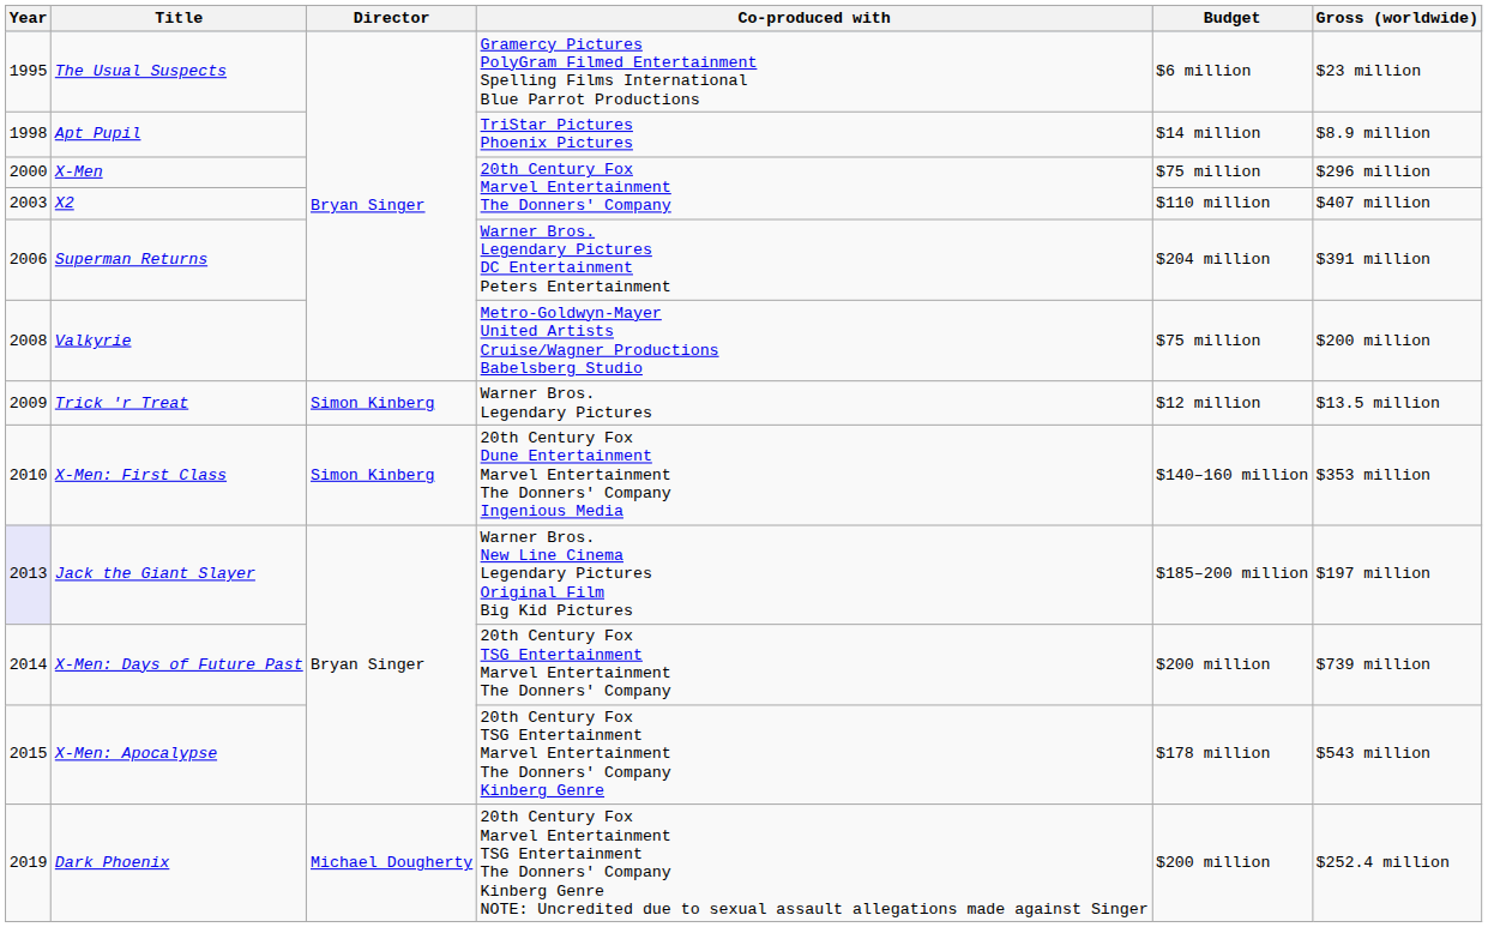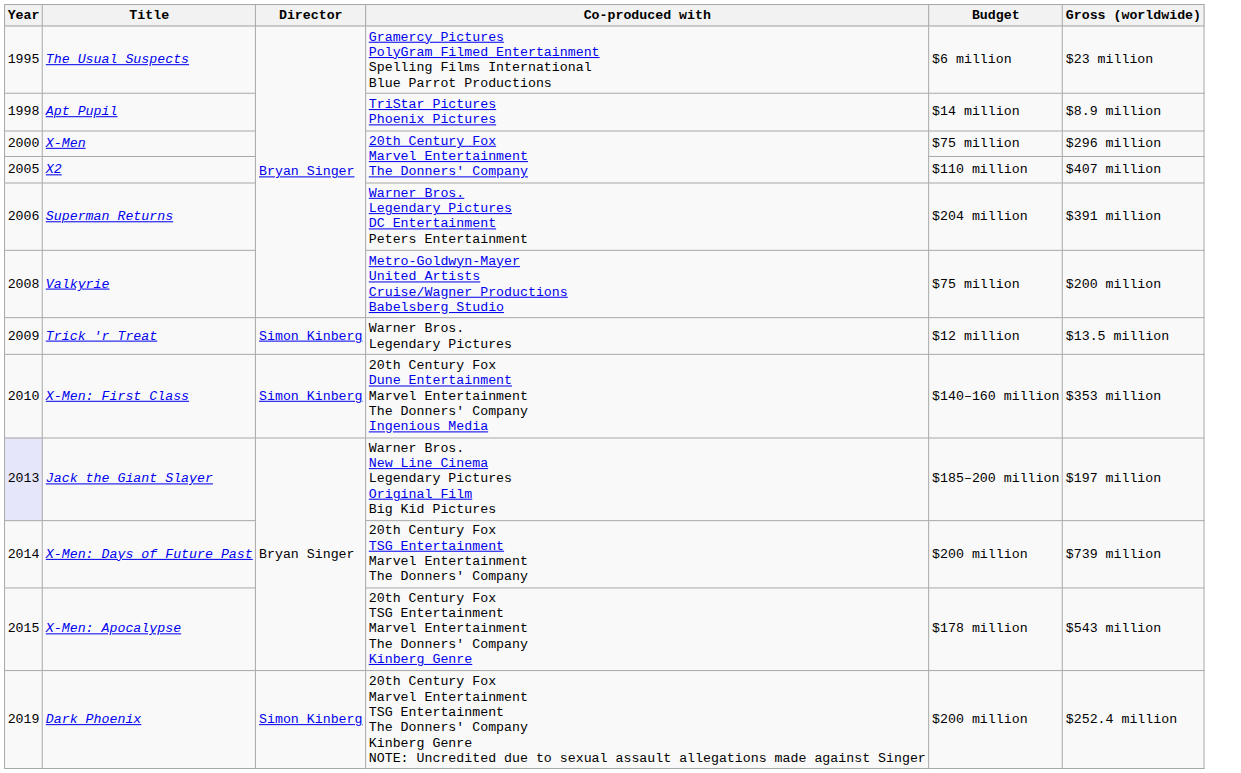X2 | Year: 2003 -> 2005
Dark Phoenix | Director: Michael Dougherty -> Simon Kinberg
